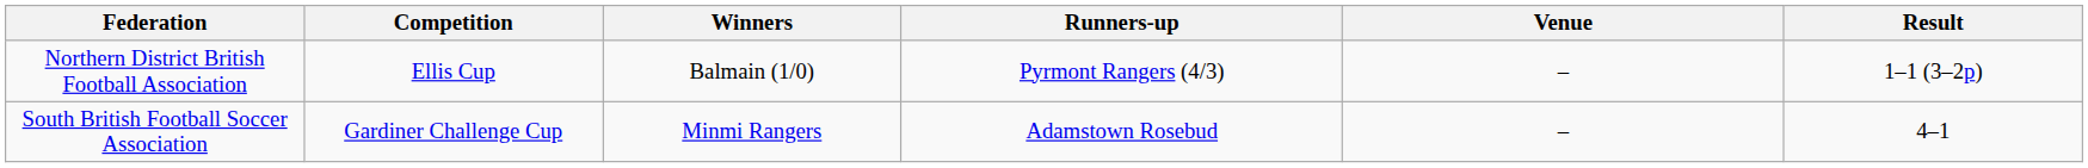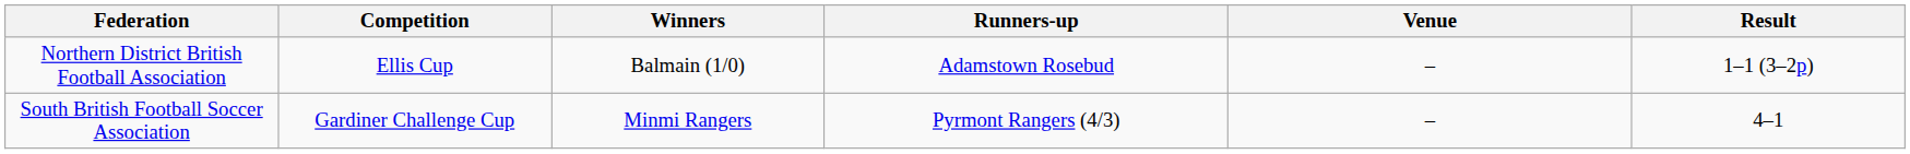Northern District British Football Association | Runners-up: Pyrmont Rangers (4/3) -> Adamstown Rosebud
South British Football Soccer Association | Runners-up: Adamstown Rosebud -> Pyrmont Rangers (4/3)
